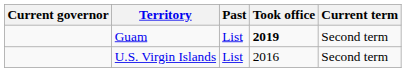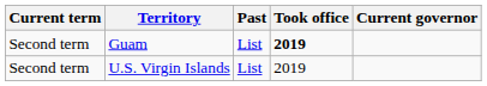columns swapped: Current governor <-> Current term
U.S. Virgin Islands | Took office: 2016 -> 2019
